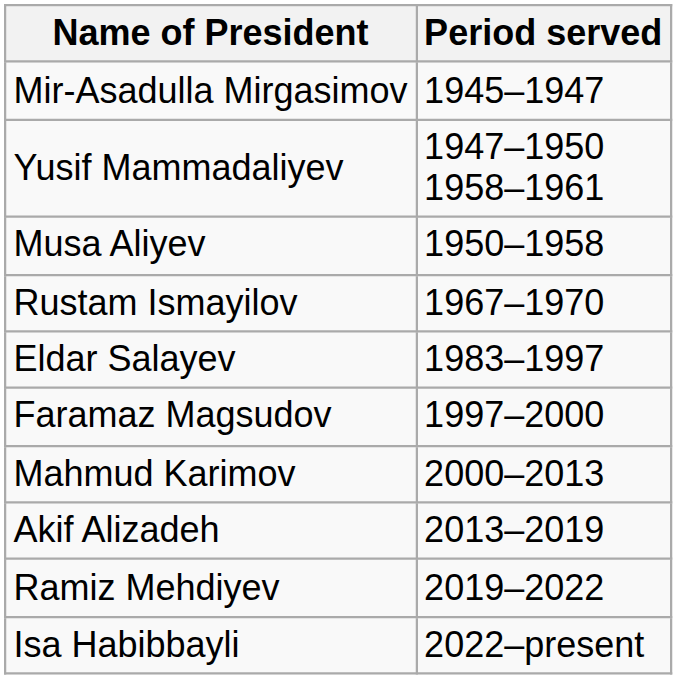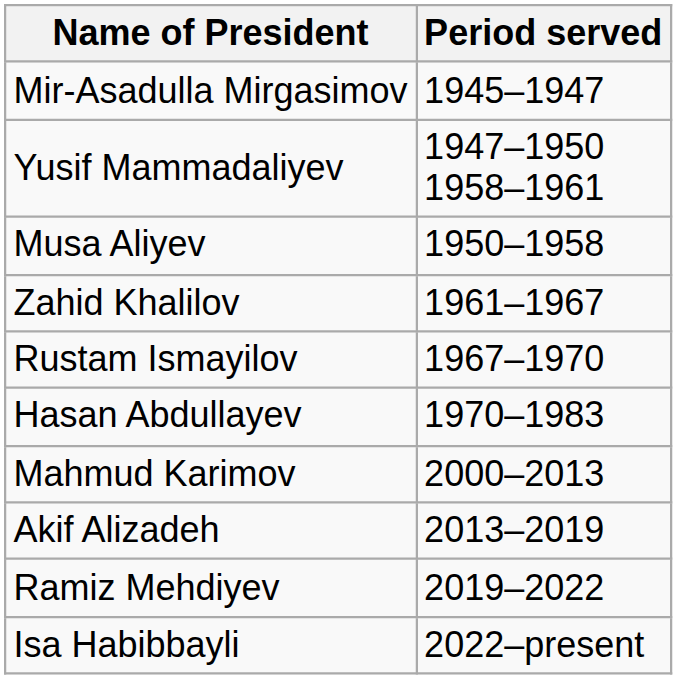+ row: Zahid Khalilov | 1961–1967
+ row: Hasan Abdullayev | 1970–1983
- row: Eldar Salayev | 1983–1997
- row: Faramaz Magsudov | 1997–2000
